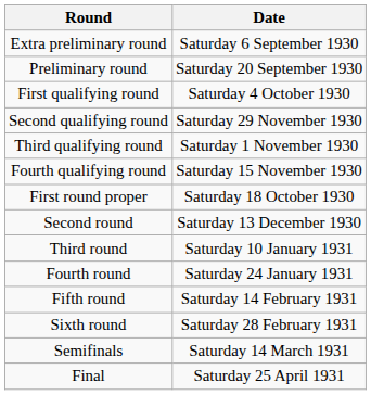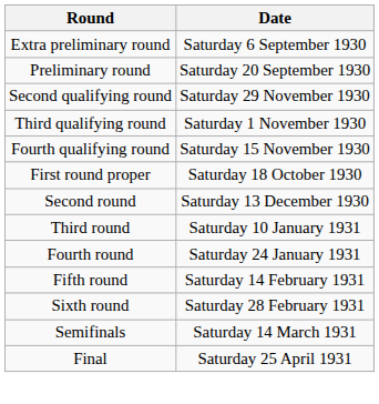- row: First qualifying round | Saturday 4 October 1930
